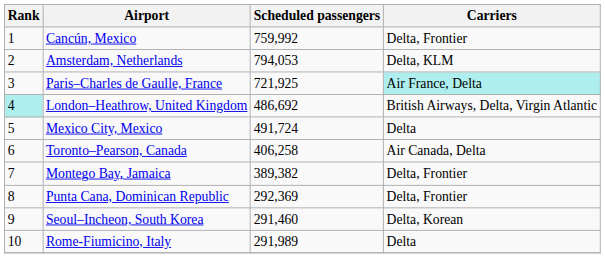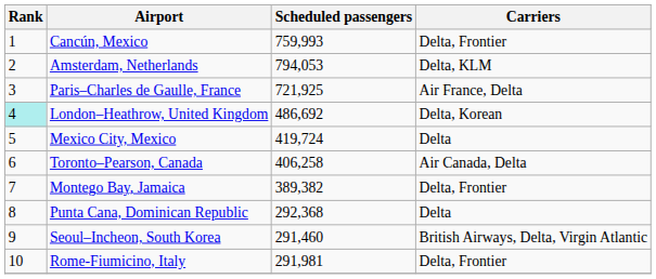Cancún, Mexico | Scheduled passengers: 759,992 -> 759,993
Paris–Charles de Gaulle, France | Carriers: paleturquoise background -> no background
London–Heathrow, United Kingdom | Carriers: British Airways, Delta, Virgin Atlantic -> Delta, Korean
Mexico City, Mexico | Scheduled passengers: 491,724 -> 419,724
Punta Cana, Dominican Republic | Scheduled passengers: 292,369 -> 292,368
Punta Cana, Dominican Republic | Carriers: Delta, Frontier -> Delta
Seoul–Incheon, South Korea | Carriers: Delta, Korean -> British Airways, Delta, Virgin Atlantic
Rome-Fiumicino, Italy | Scheduled passengers: 291,989 -> 291,981
Rome-Fiumicino, Italy | Carriers: Delta -> Delta, Frontier
